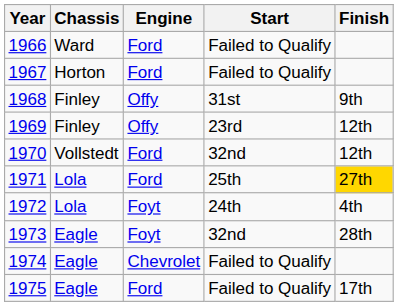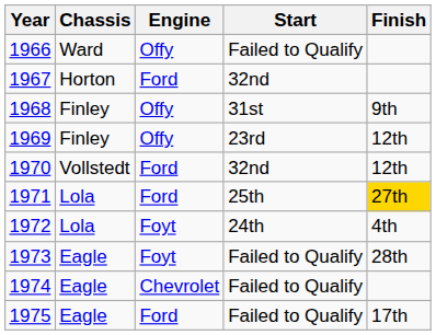1966 | Engine: Ford -> Offy
1967 | Start: Failed to Qualify -> 32nd
1973 | Start: 32nd -> Failed to Qualify
